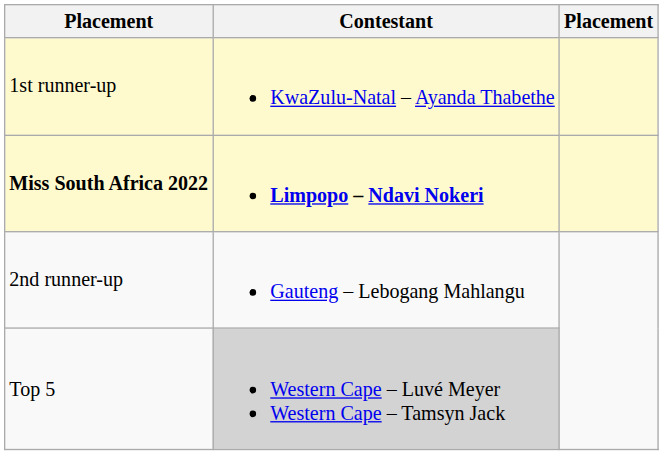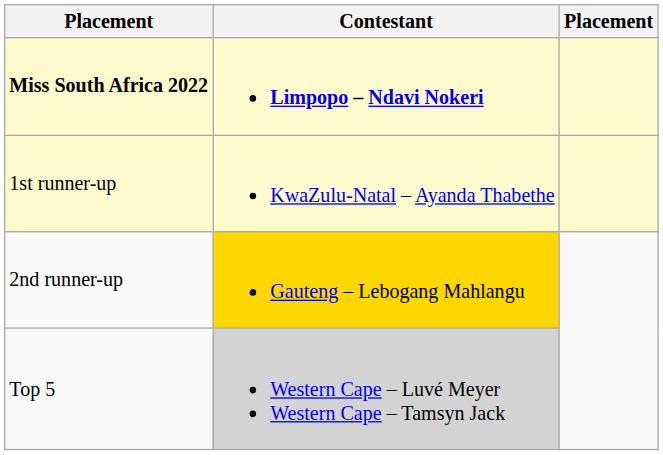rows swapped: Miss South Africa 2022 <-> 1st runner-up
2nd runner-up | Contestant: no background -> gold background
